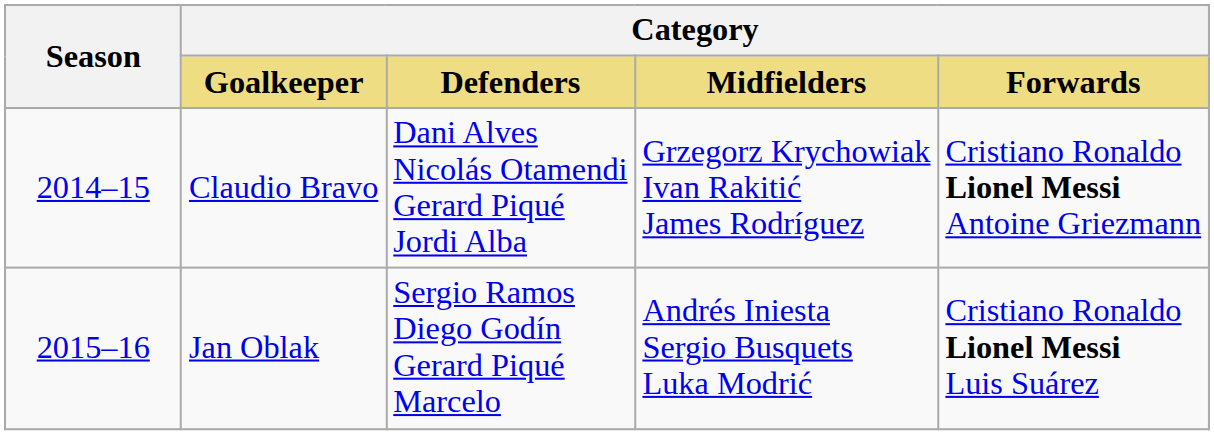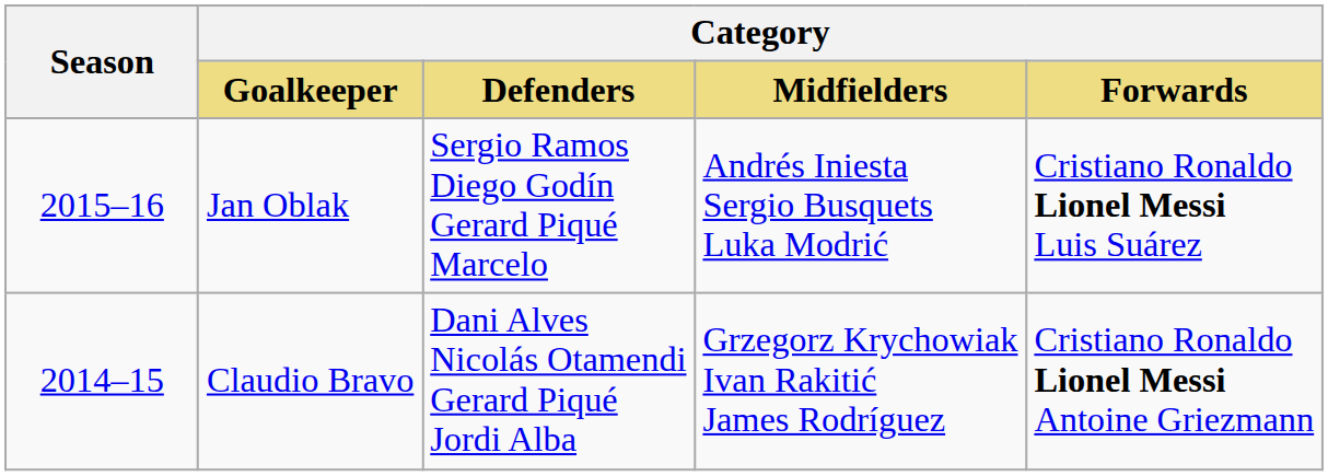rows swapped: Claudio Bravo <-> Jan Oblak
